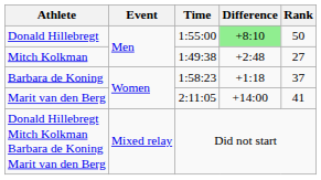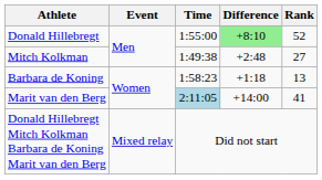Donald Hillebregt | Rank: 50 -> 52
Barbara de Koning | Rank: 37 -> 13
Marit van den Berg | Time: no background -> lightblue background
